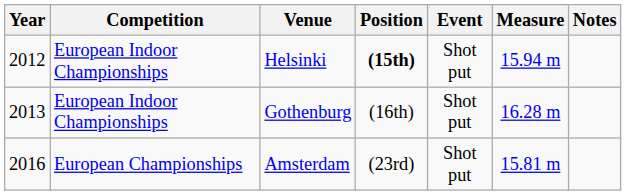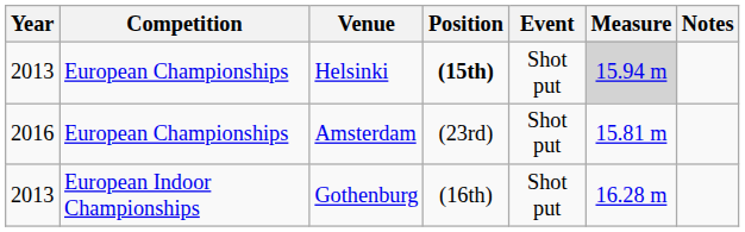Helsinki | Year: 2012 -> 2013
Helsinki | Competition: European Indoor Championships -> European Championships
Helsinki | Measure: no background -> lightgrey background
rows swapped: Gothenburg <-> Amsterdam
